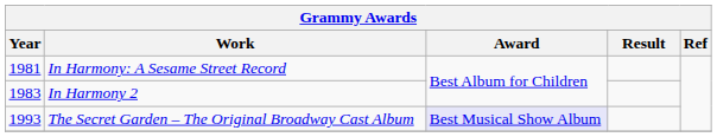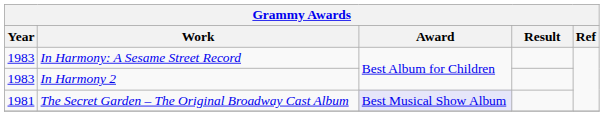In Harmony: A Sesame Street Record | Year: 1981 -> 1983
The Secret Garden – The Original Broadway Cast Album | Year: 1993 -> 1981
